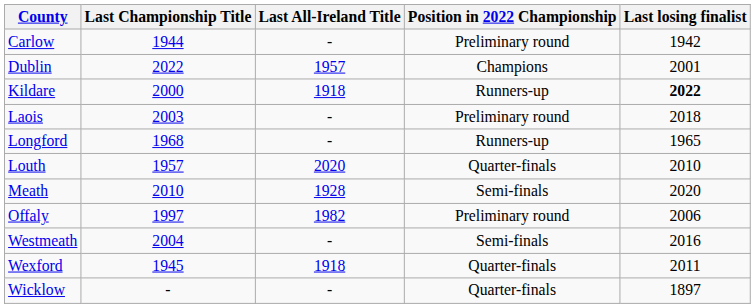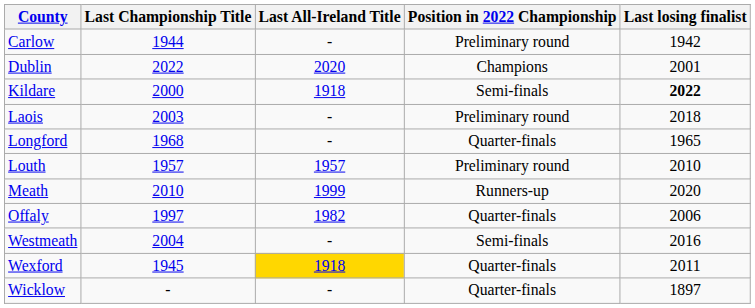Dublin | Last All-Ireland Title: 1957 -> 2020
Kildare | Position in 2022 Championship: Runners-up -> Semi-finals
Longford | Position in 2022 Championship: Runners-up -> Quarter-finals
Louth | Last All-Ireland Title: 2020 -> 1957
Louth | Position in 2022 Championship: Quarter-finals -> Preliminary round
Meath | Last All-Ireland Title: 1928 -> 1999
Meath | Position in 2022 Championship: Semi-finals -> Runners-up
Offaly | Position in 2022 Championship: Preliminary round -> Quarter-finals
Wexford | Last All-Ireland Title: no background -> gold background
